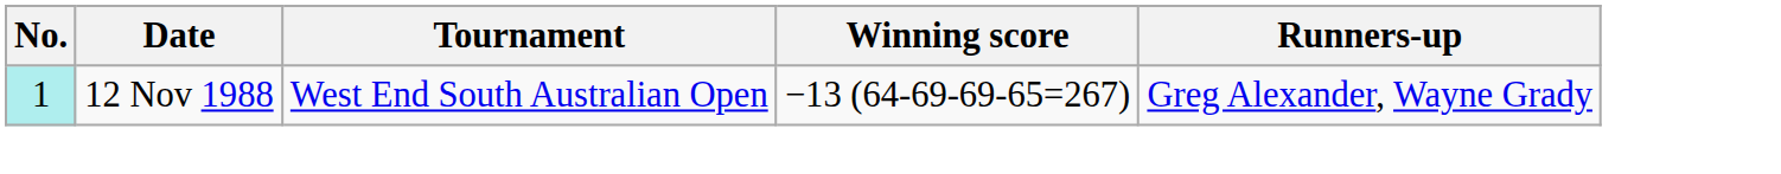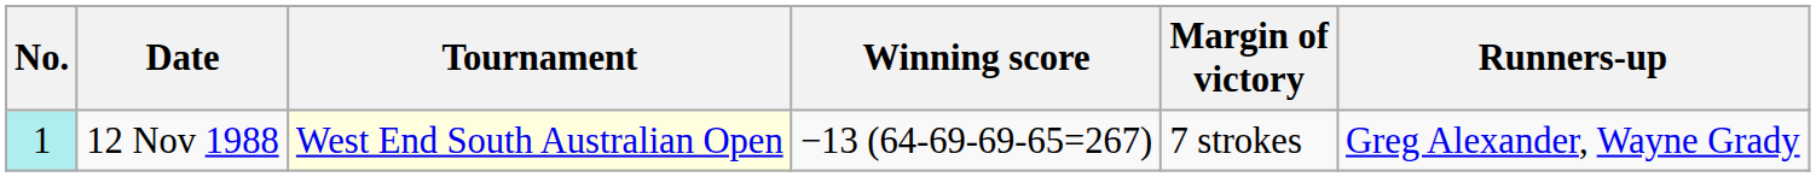+ column: Margin of victory | 7 strokes
12 Nov 1988 | Tournament: no background -> lightyellow background
